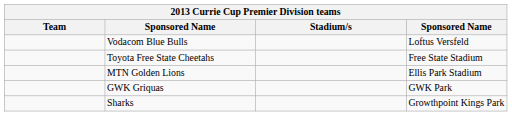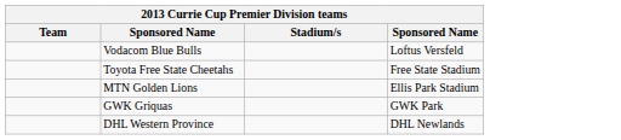- row: Sharks | Growthpoint Kings Park
+ row: DHL Western Province | DHL Newlands
